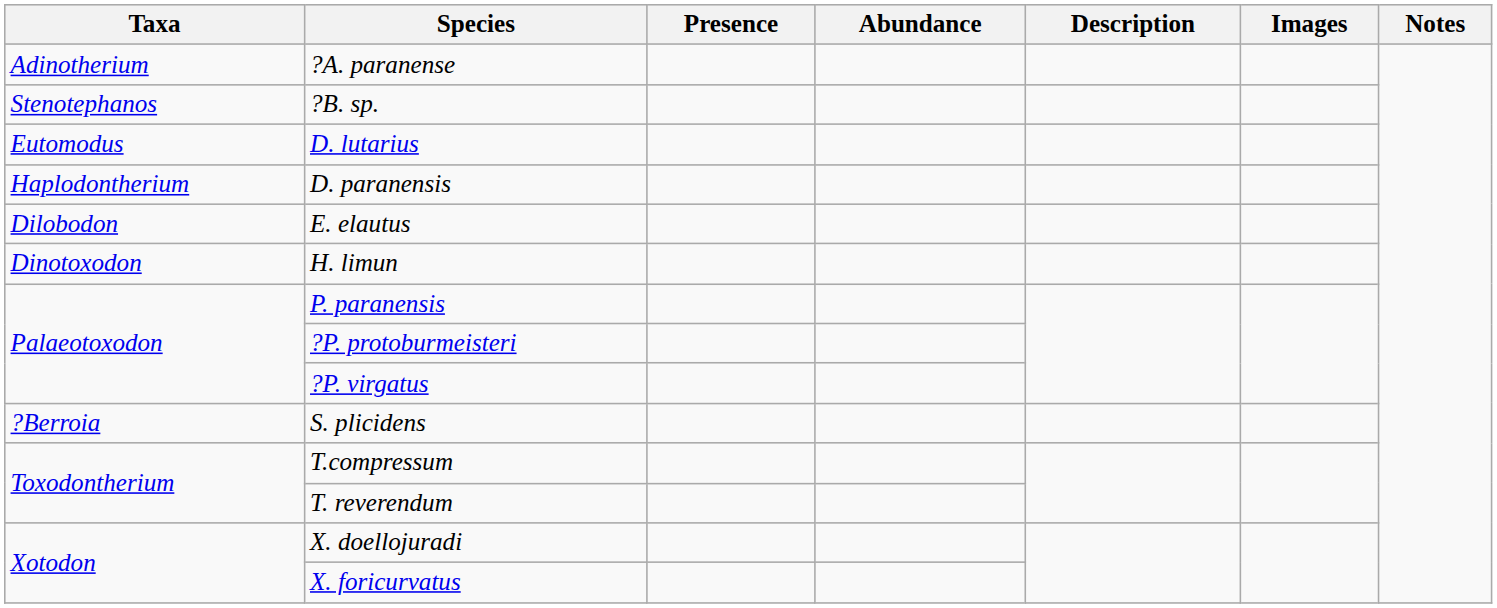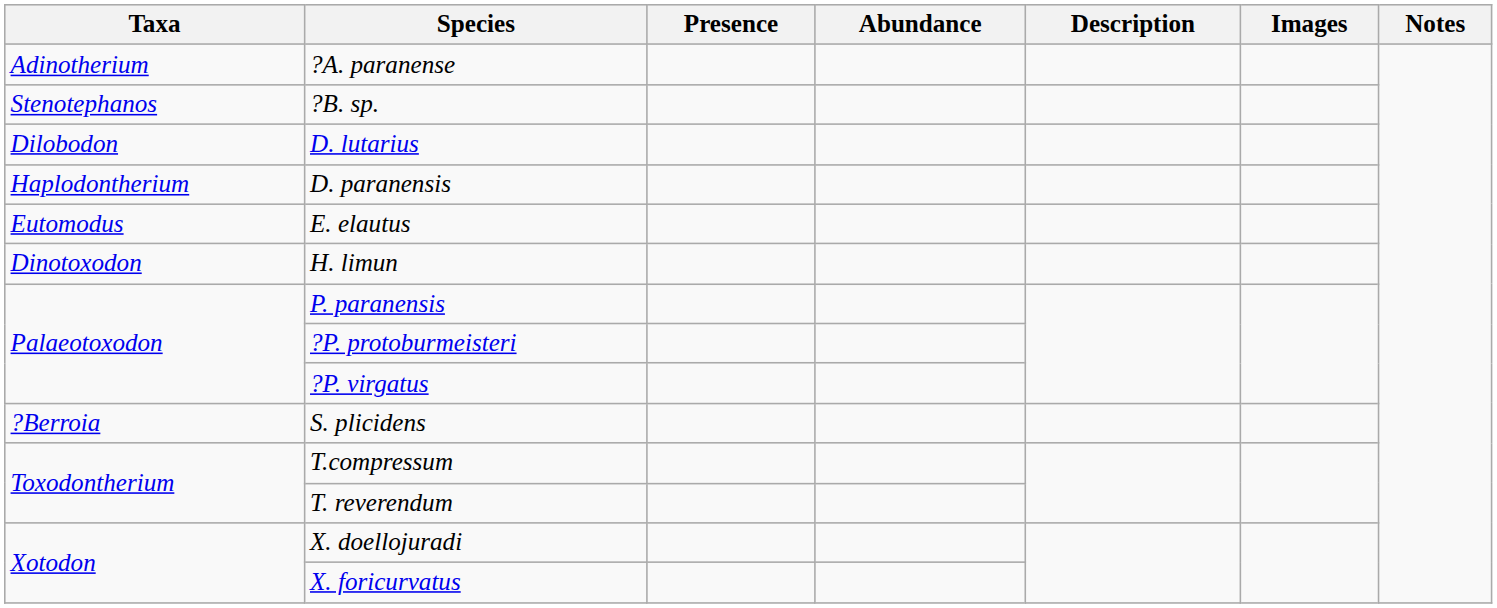D. lutarius | Taxa: Eutomodus -> Dilobodon
E. elautus | Taxa: Dilobodon -> Eutomodus
